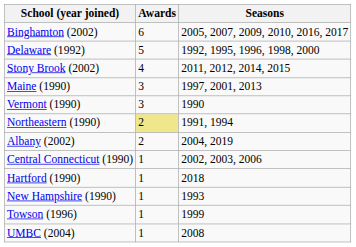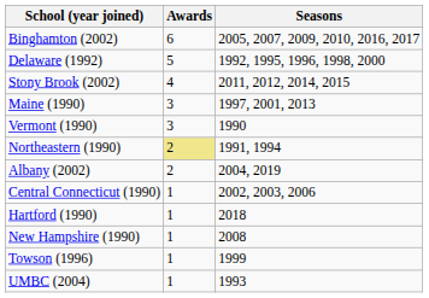New Hampshire (1990) | Seasons: 1993 -> 2008
UMBC (2004) | Seasons: 2008 -> 1993
